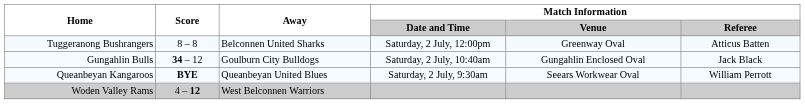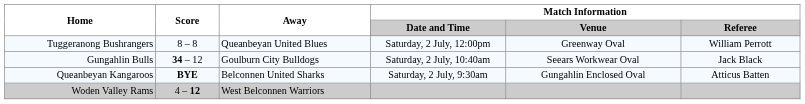Tuggeranong Bushrangers | Away: Belconnen United Sharks -> Queanbeyan United Blues
Tuggeranong Bushrangers | Match Information / Referee: Atticus Batten -> William Perrott
Gungahlin Bulls | Match Information / Venue: Gungahlin Enclosed Oval -> Seears Workwear Oval
Queanbeyan Kangaroos | Away: Queanbeyan United Blues -> Belconnen United Sharks
Queanbeyan Kangaroos | Match Information / Venue: Seears Workwear Oval -> Gungahlin Enclosed Oval
Queanbeyan Kangaroos | Match Information / Referee: William Perrott -> Atticus Batten
